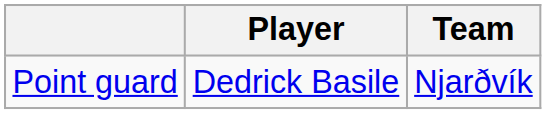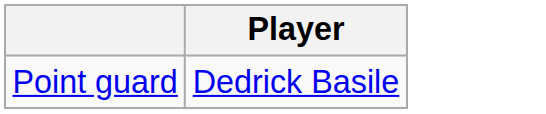- column: Team | Njarðvík
